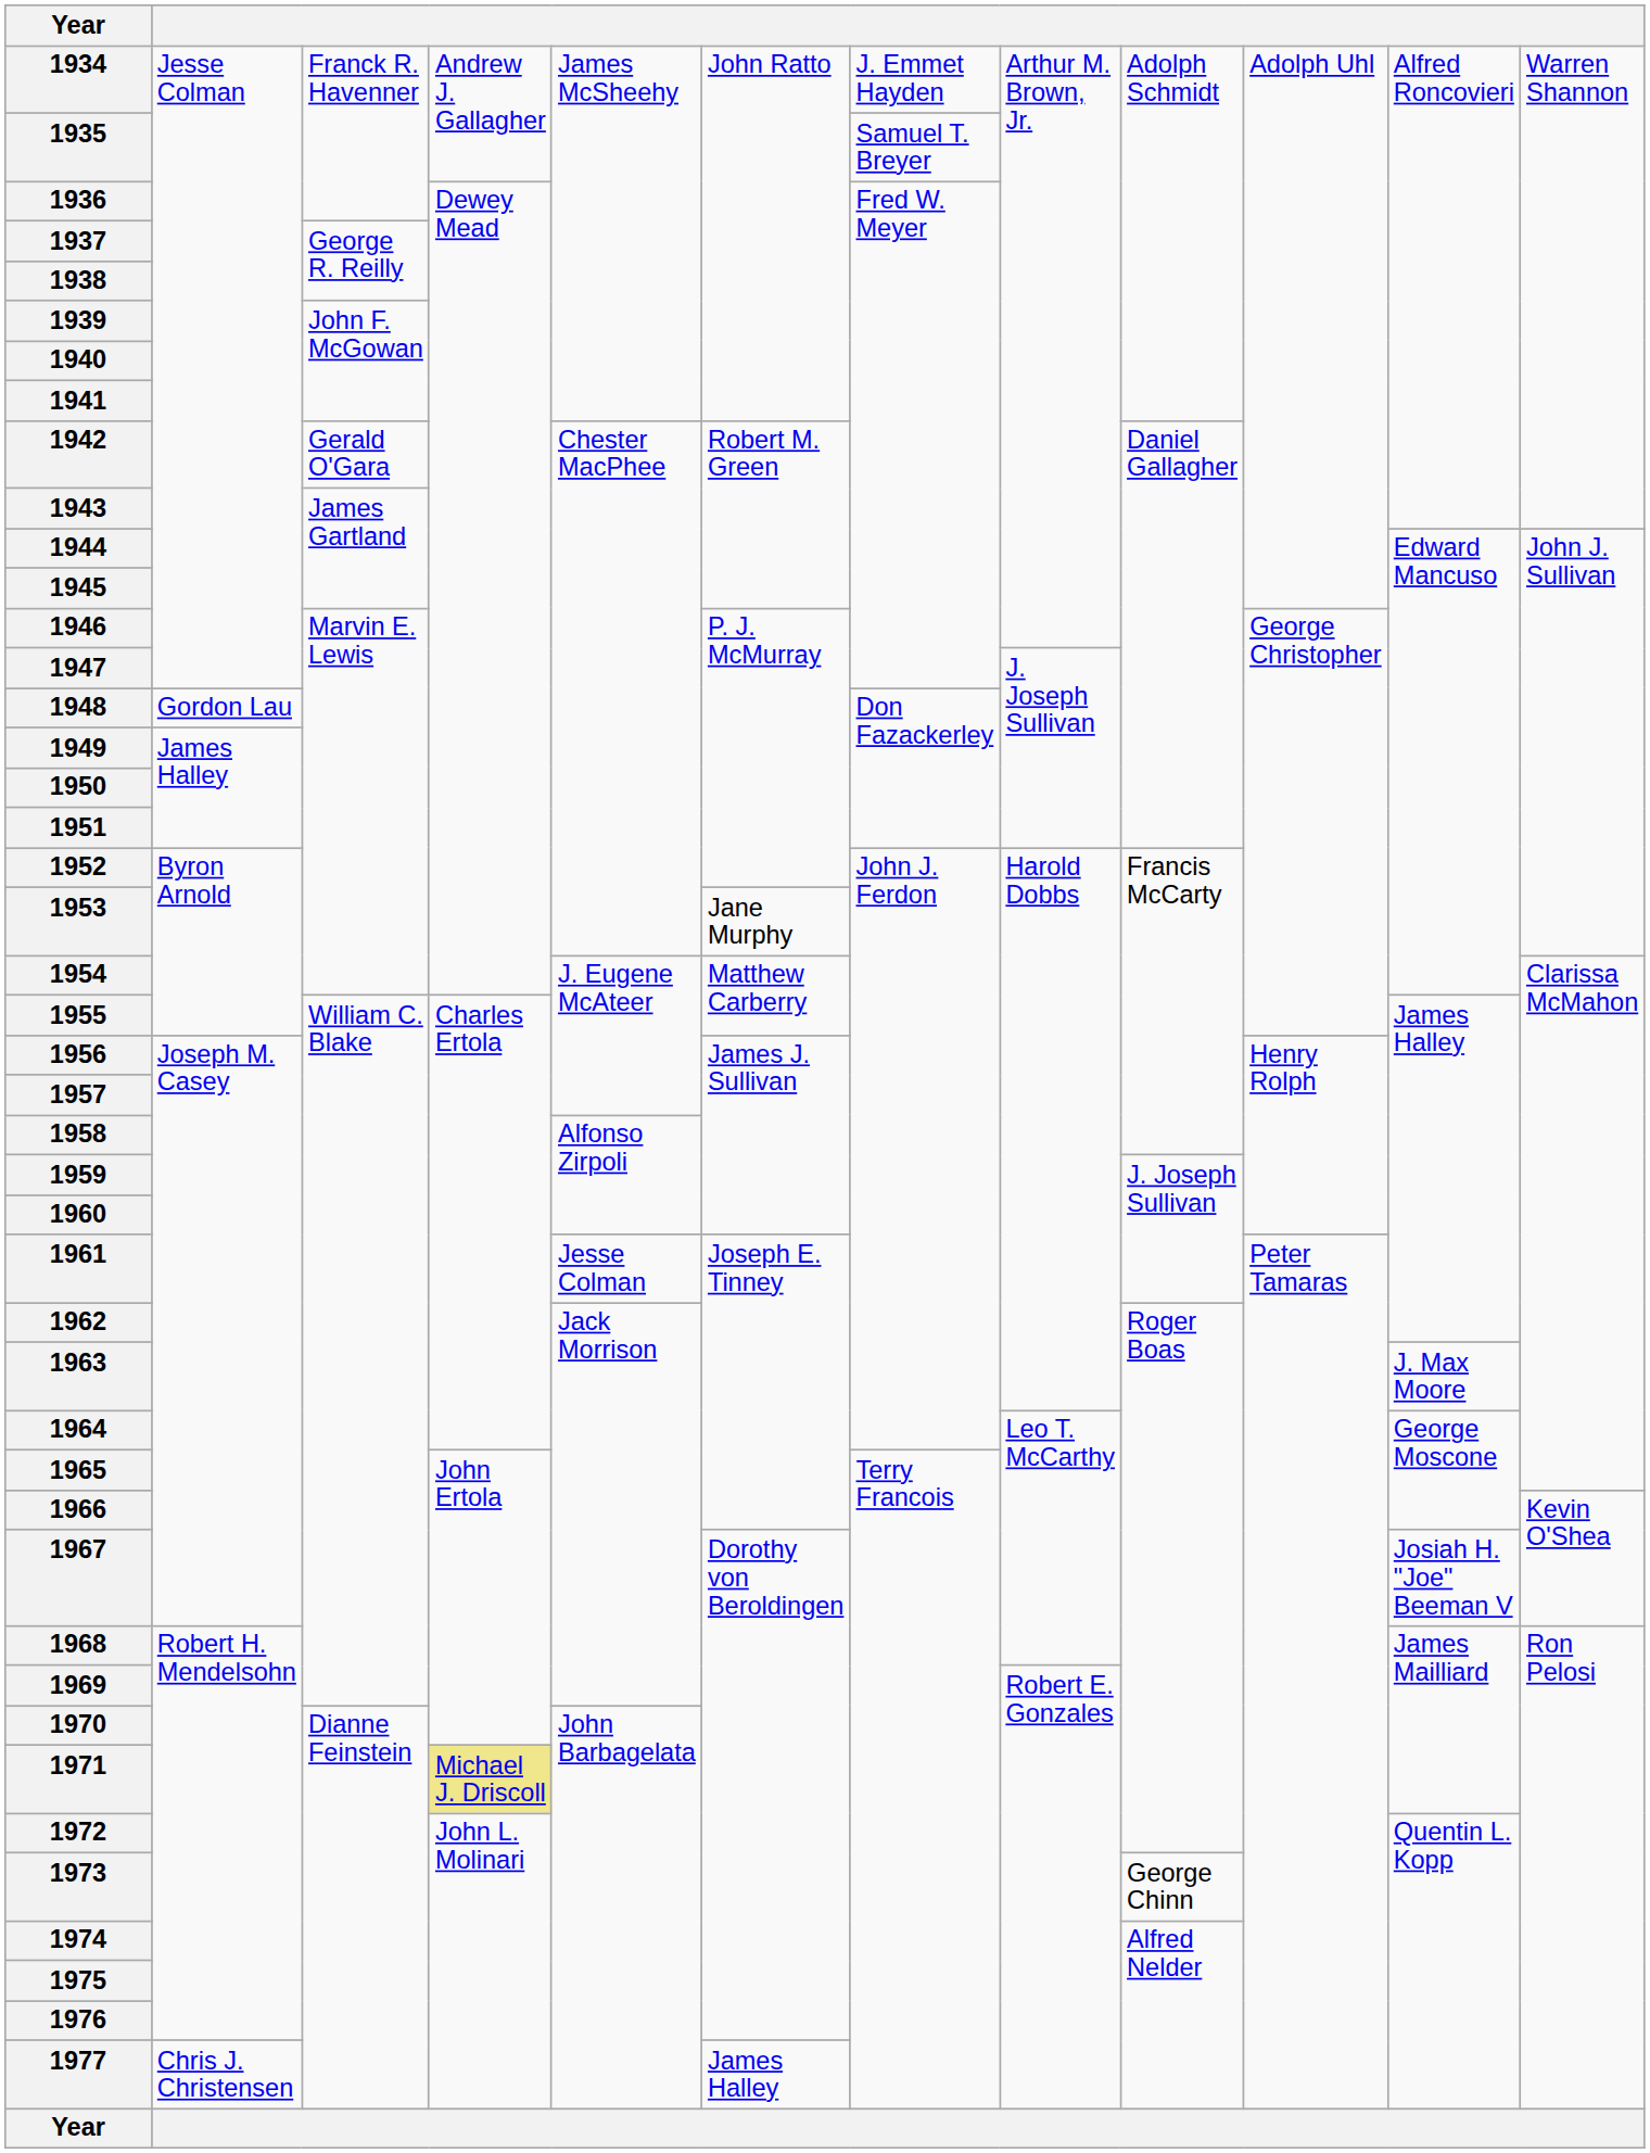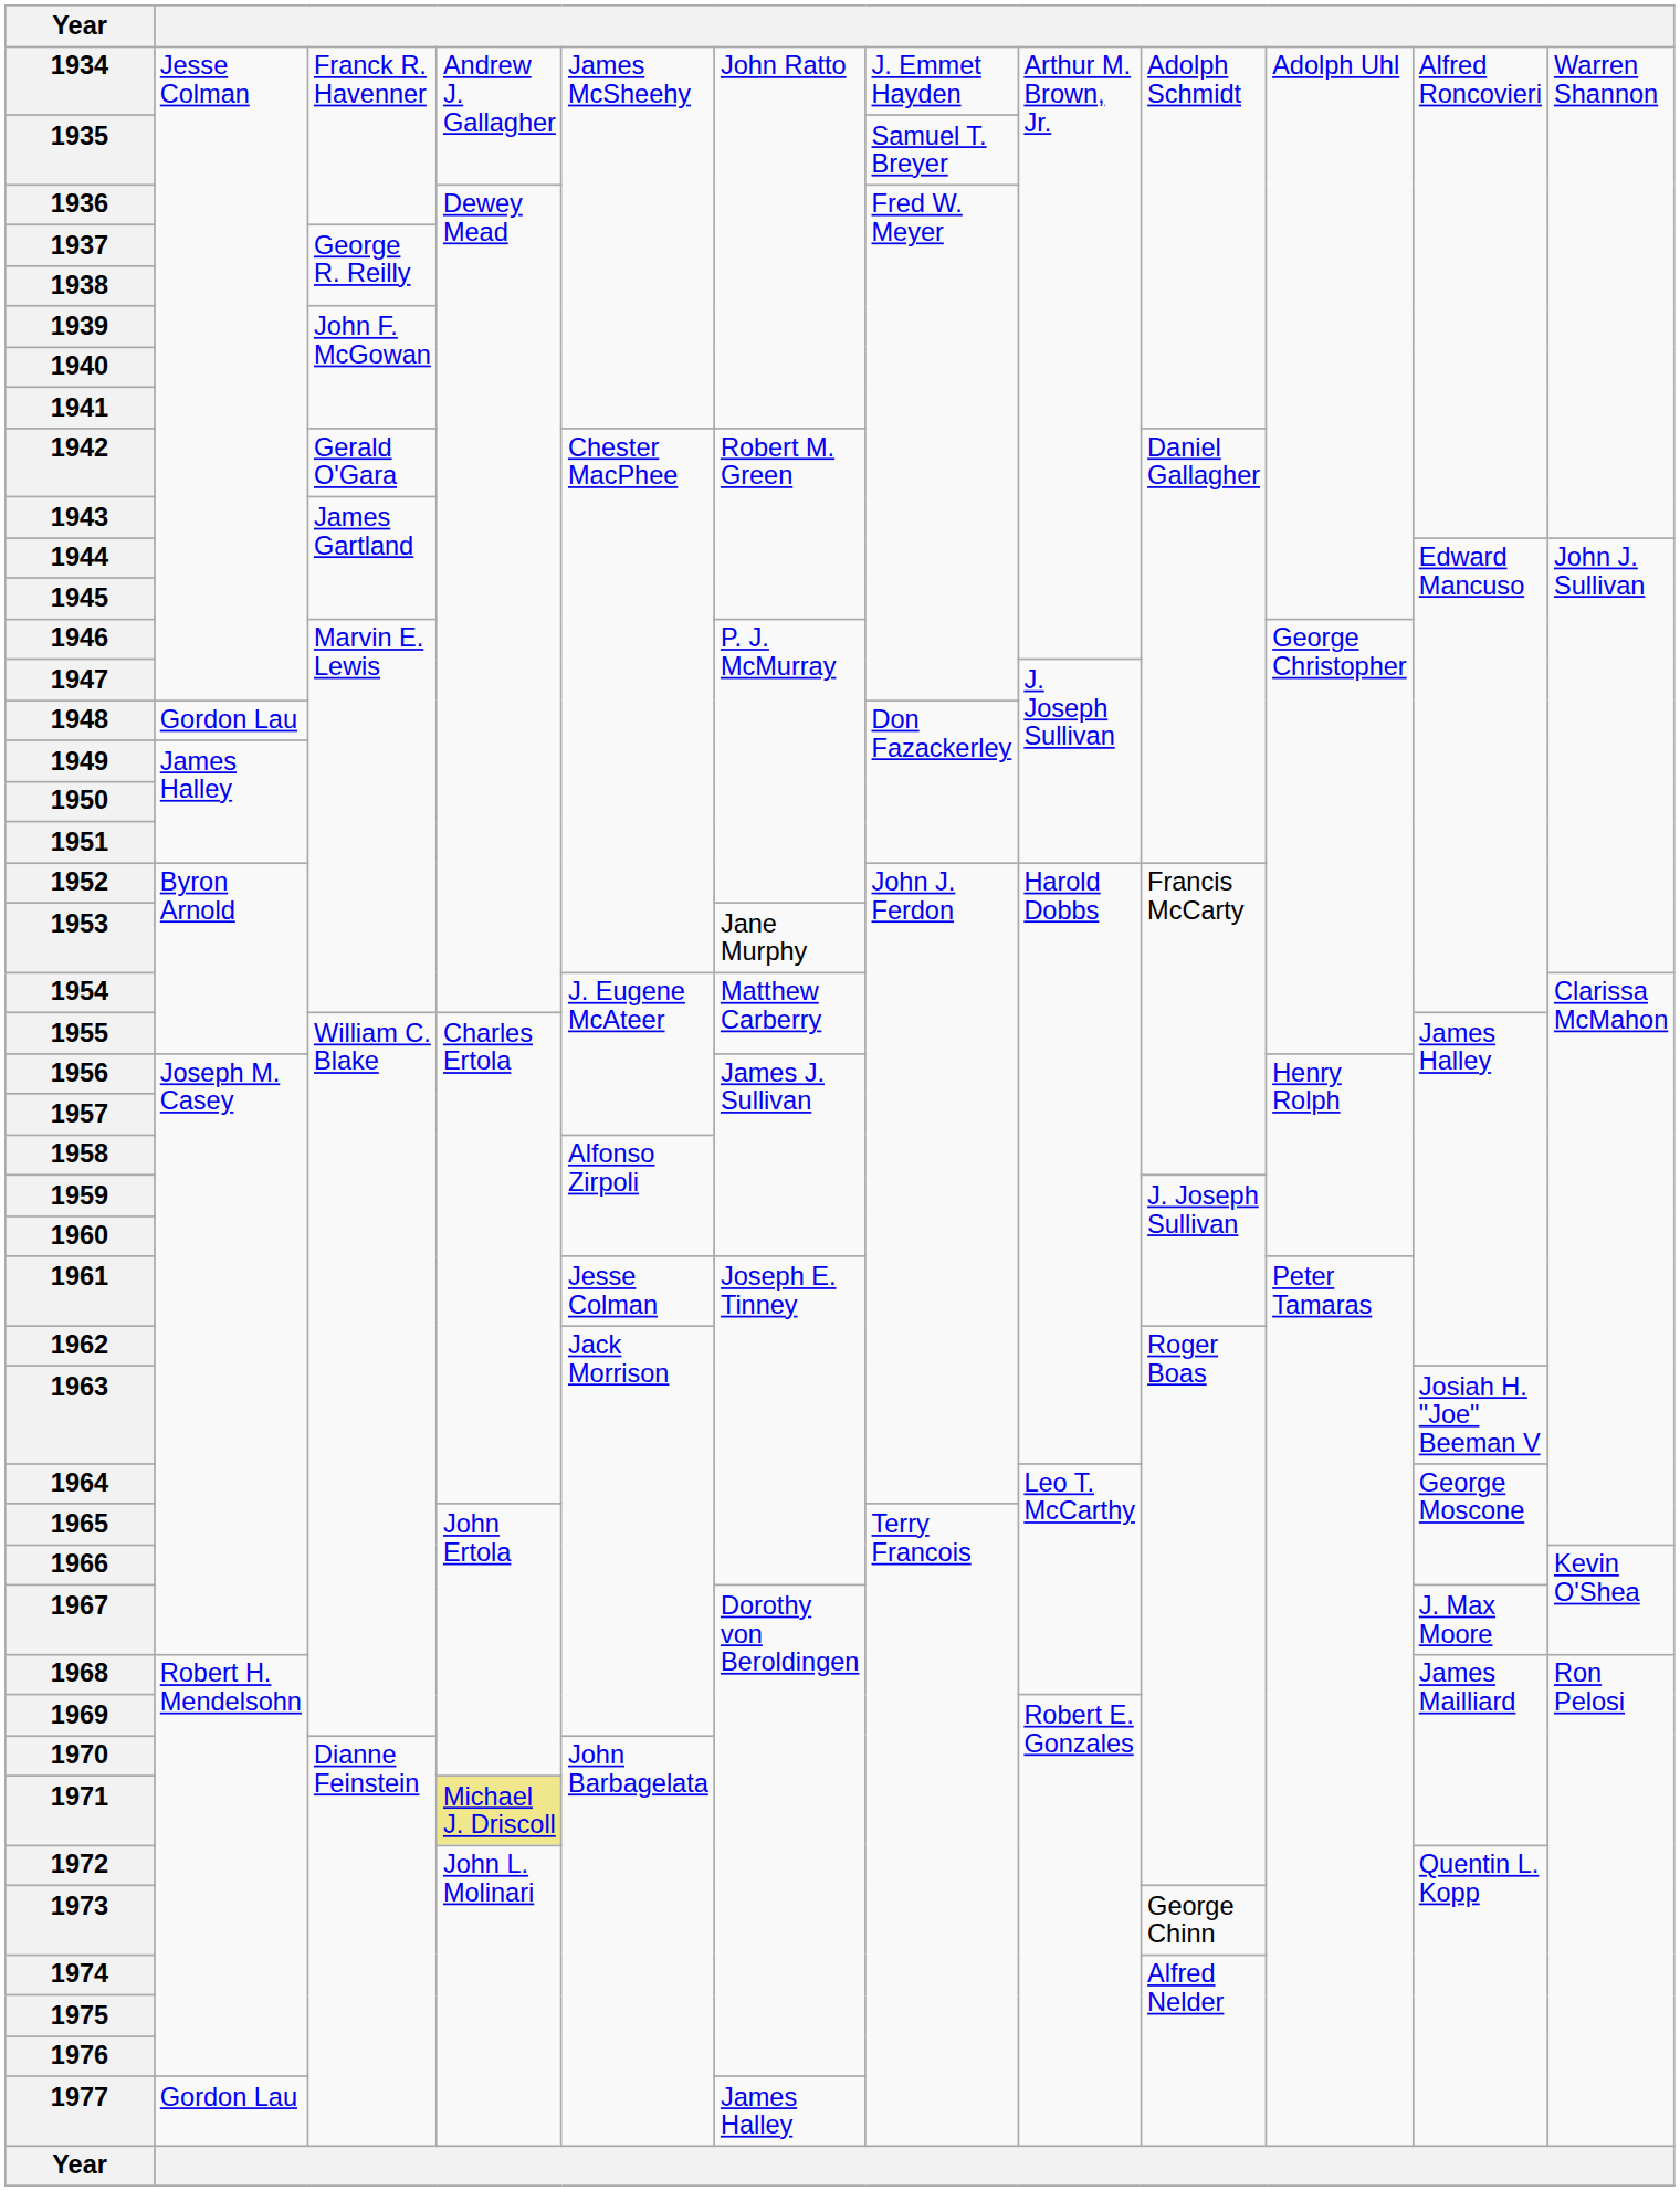1963 | column 11: J. Max Moore -> Josiah H. "Joe" Beeman V
1967 | column 11: Josiah H. "Joe" Beeman V -> J. Max Moore
1977 | column 2: Chris J. Christensen -> Gordon Lau
